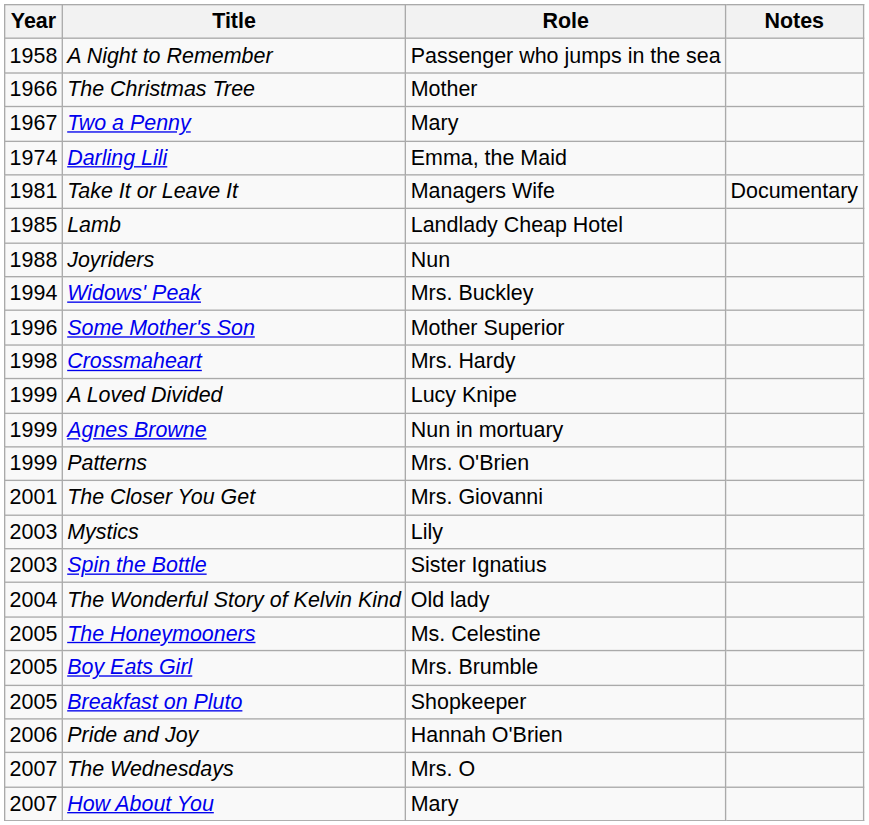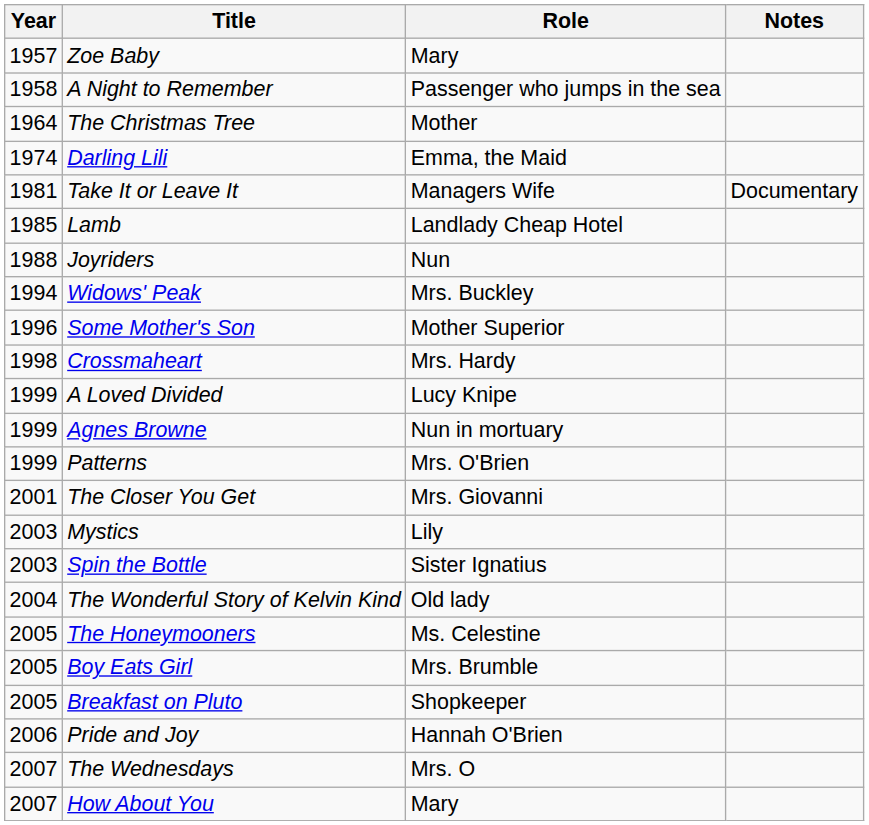+ row: 1957 | Zoe Baby | Mary
The Christmas Tree | Year: 1966 -> 1964
- row: 1967 | Two a Penny | Mary
